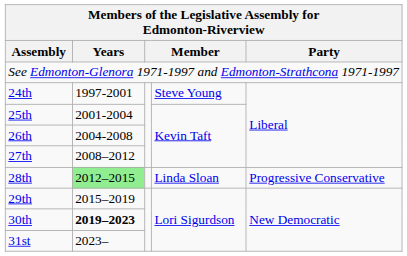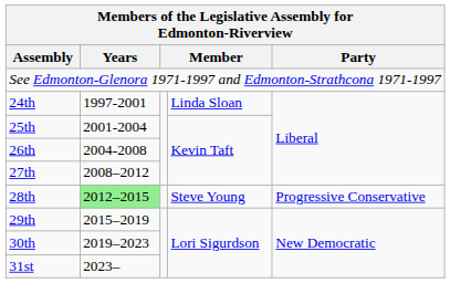24th | column 4: Steve Young -> Linda Sloan
28th | column 4: Linda Sloan -> Steve Young
30th | Years: bold -> normal
